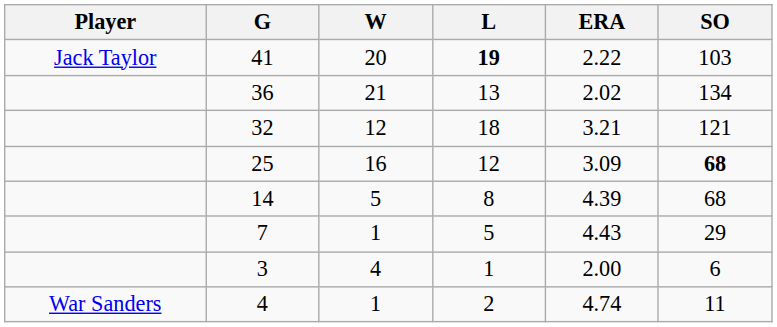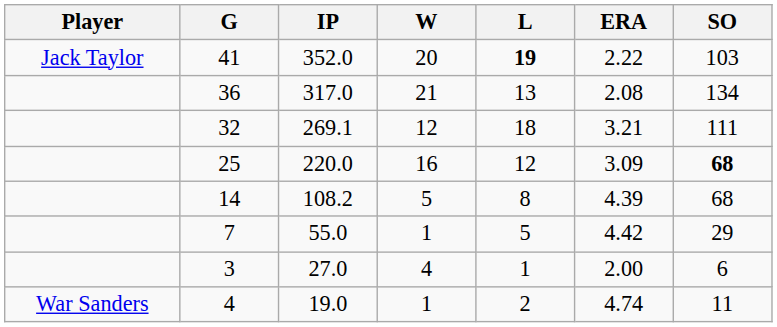+ column: IP | 352.0 | 317.0 | 269.1 | 220.0 | 108.2 | 55.0 | 27.0 | 19.0
36 | ERA: 2.02 -> 2.08
32 | SO: 121 -> 111
7 | ERA: 4.43 -> 4.42
